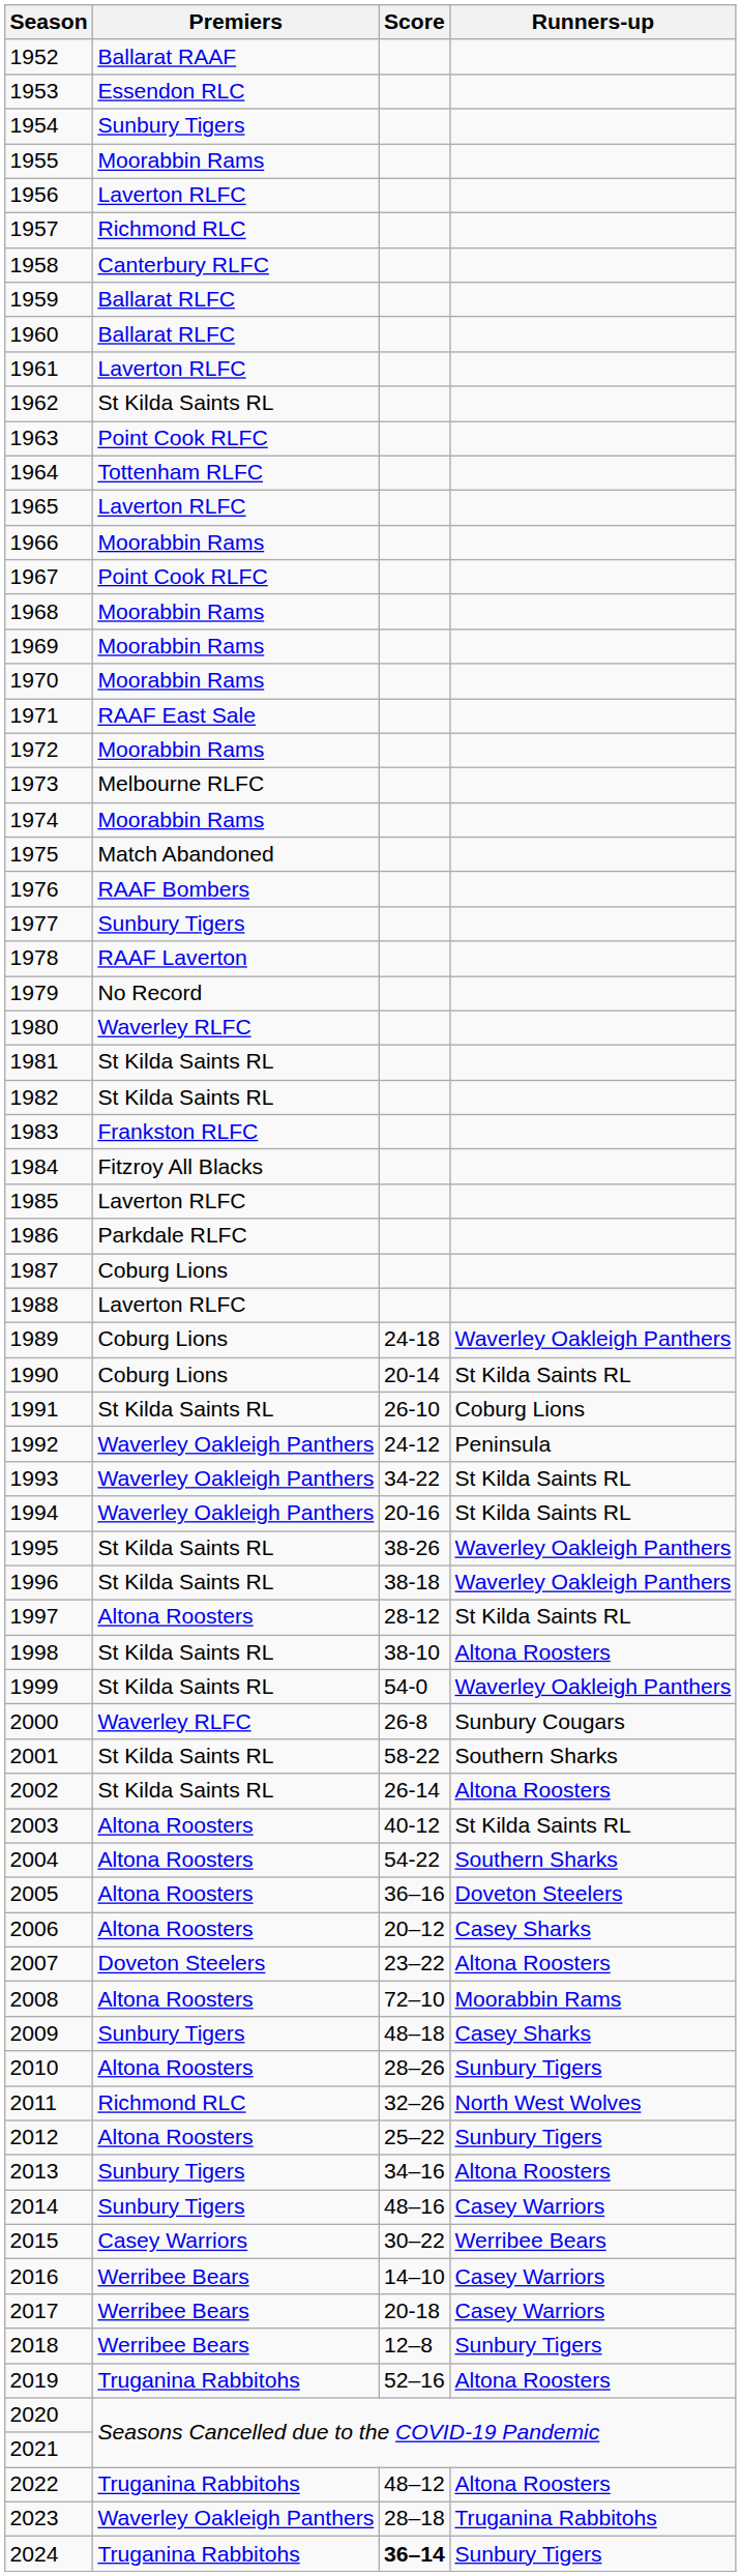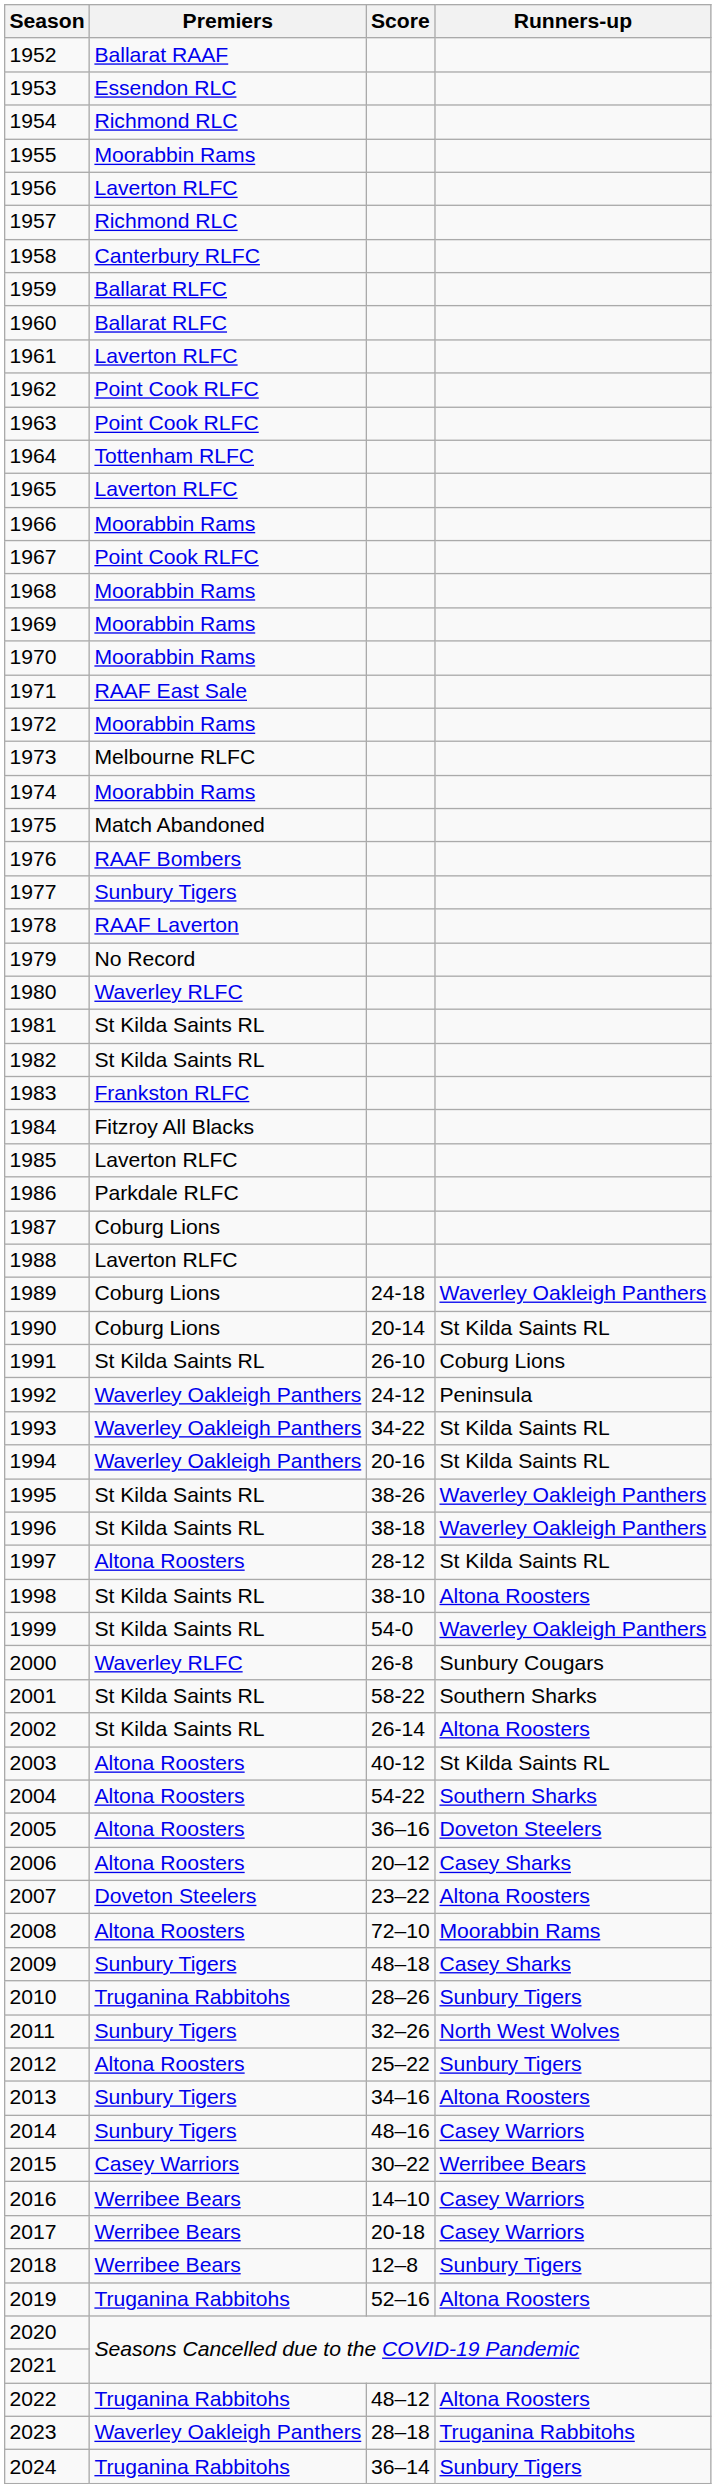1954 | Premiers: Sunbury Tigers -> Richmond RLC
1962 | Premiers: St Kilda Saints RL -> Point Cook RLFC
2010 | Premiers: Altona Roosters -> Truganina Rabbitohs
2011 | Premiers: Richmond RLC -> Sunbury Tigers
2024 | Score: bold -> normal
